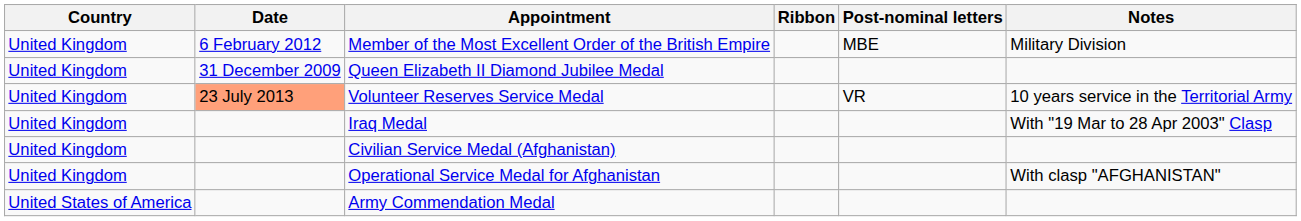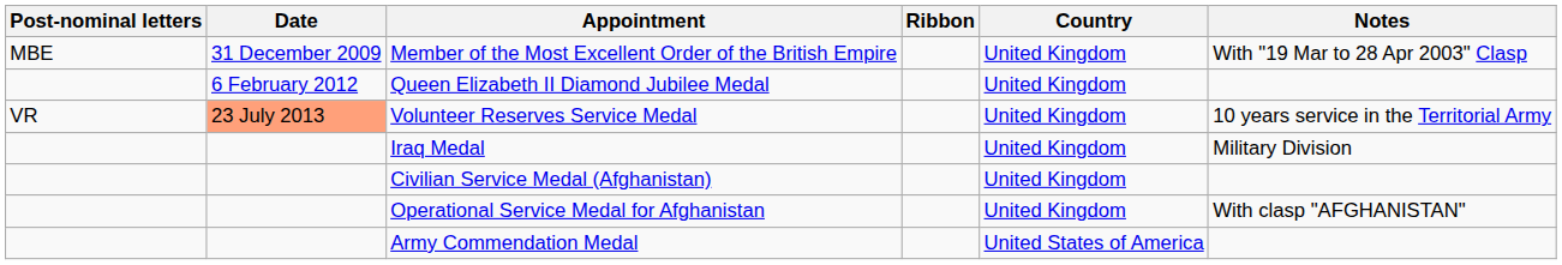columns swapped: Country <-> Post-nominal letters
Member of the Most Excellent Order of the British Empire | Date: 6 February 2012 -> 31 December 2009
Member of the Most Excellent Order of the British Empire | Notes: Military Division -> With "19 Mar to 28 Apr 2003" Clasp
Queen Elizabeth II Diamond Jubilee Medal | Date: 31 December 2009 -> 6 February 2012
Iraq Medal | Notes: With "19 Mar to 28 Apr 2003" Clasp -> Military Division
